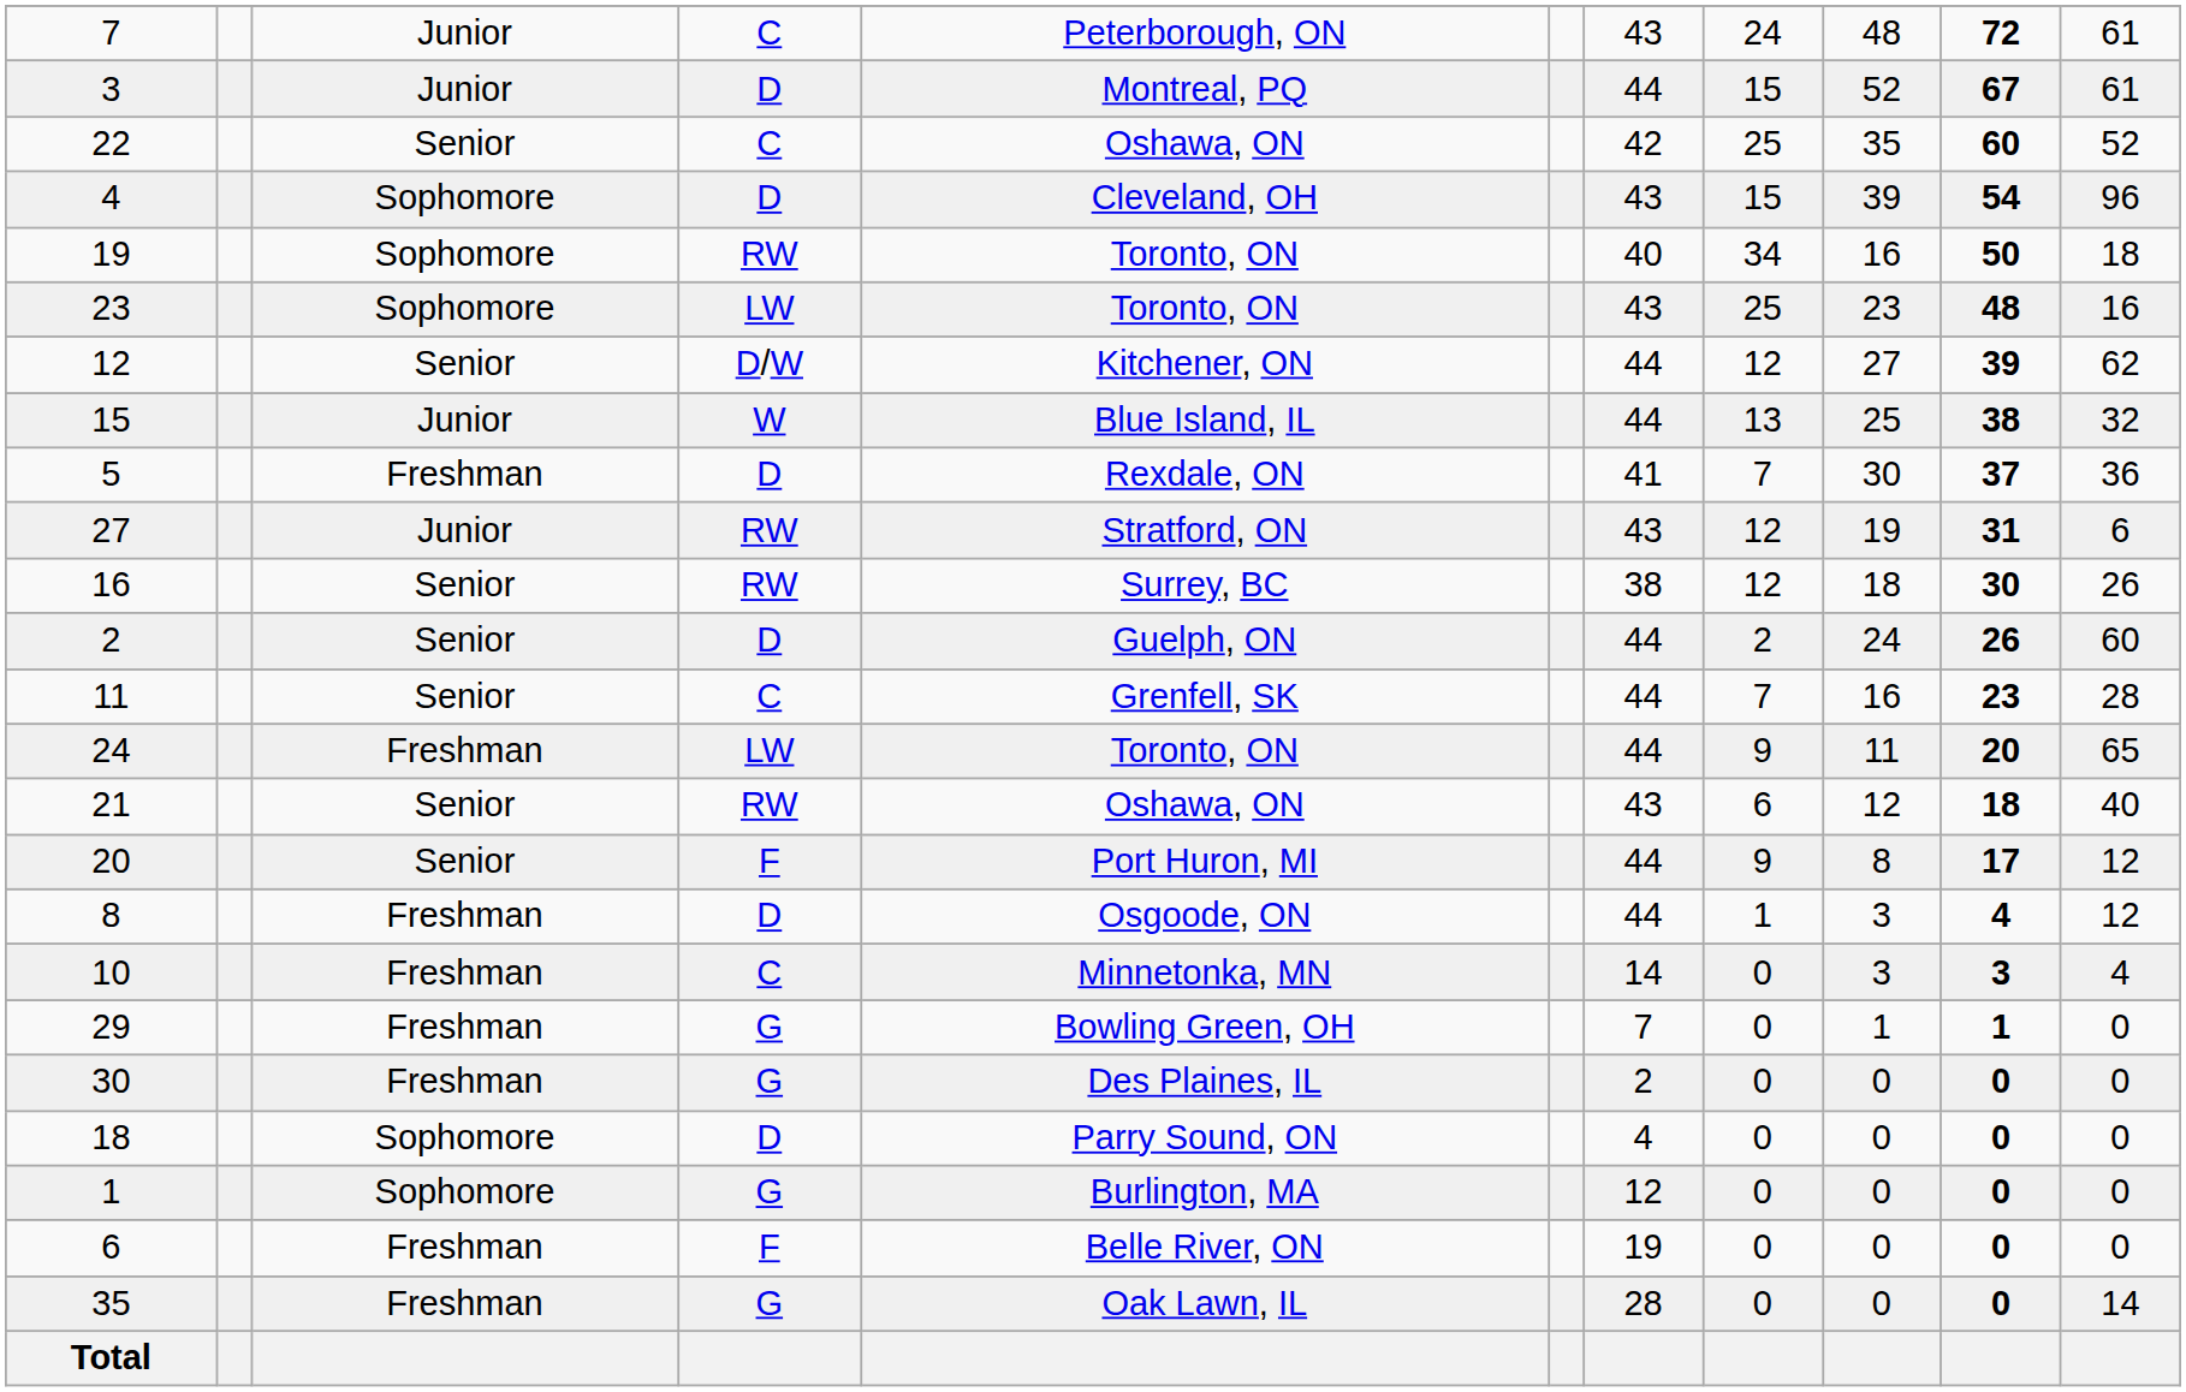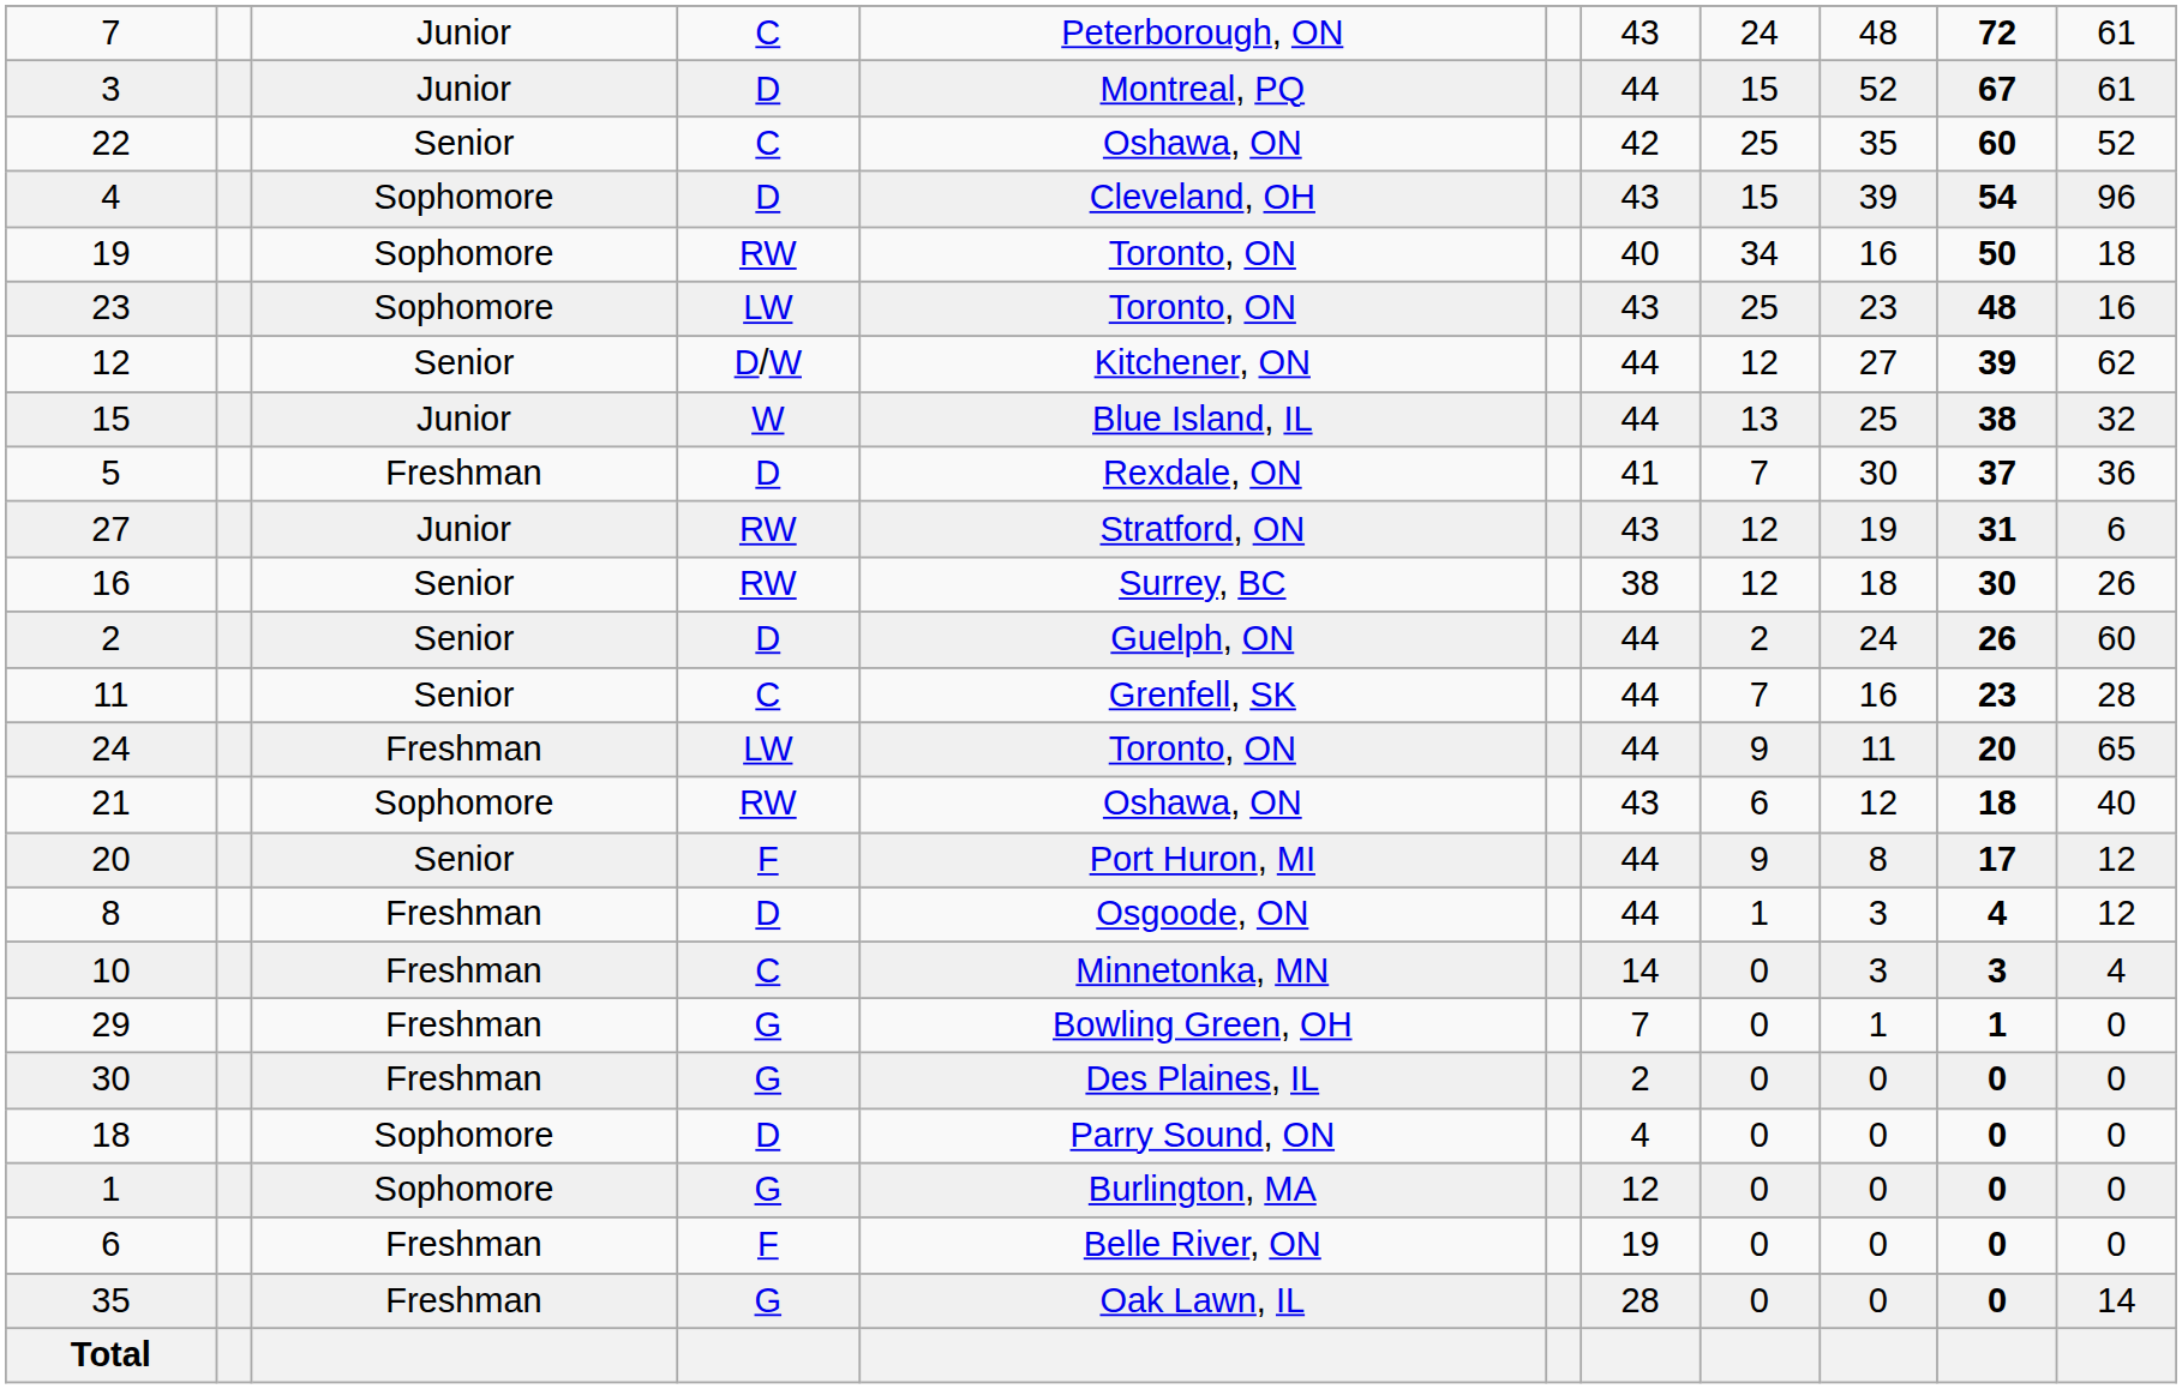21 | column 3: Senior -> Sophomore
